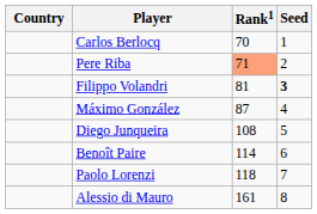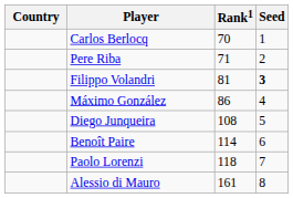Pere Riba | Rank1: lightsalmon background -> no background
Máximo González | Rank1: 87 -> 86
